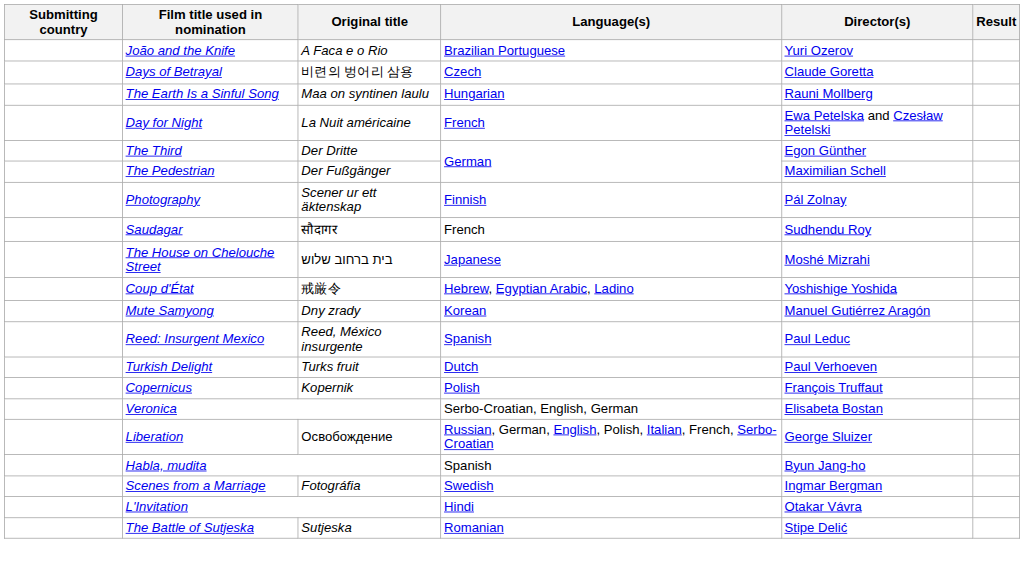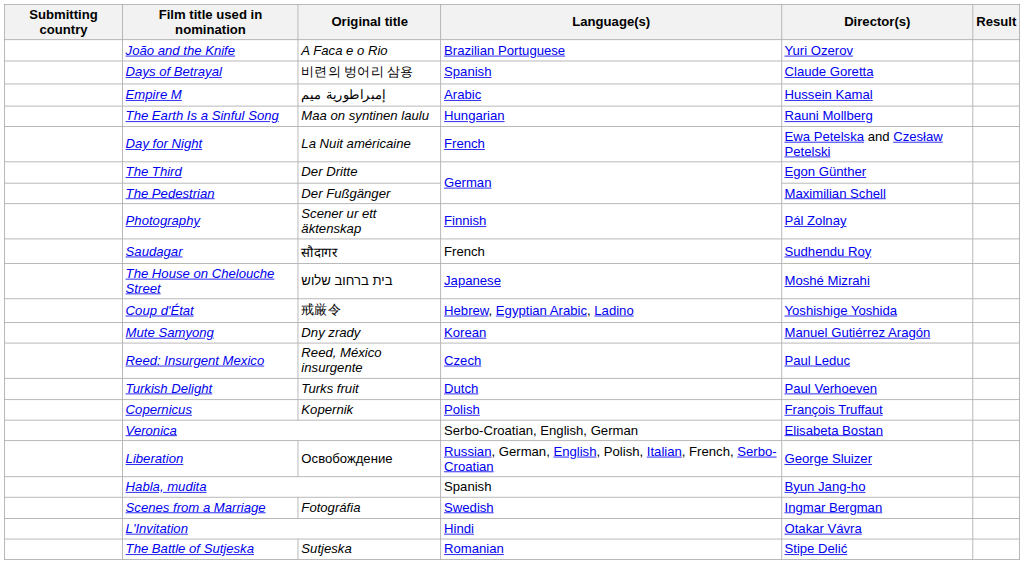Days of Betrayal | Language(s): Czech -> Spanish
+ row: Empire M | إمبراطورية ميم | Arabic | Hussein Kamal
Reed: Insurgent Mexico | Language(s): Spanish -> Czech
